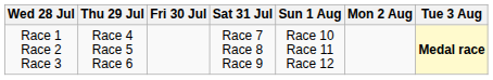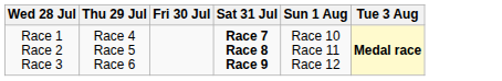- column: Mon 2 Aug
Race 1 Race 2 Race 3 | Sat 31 Jul: normal -> bold
